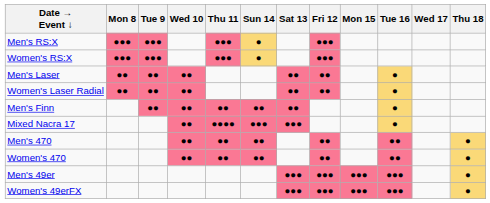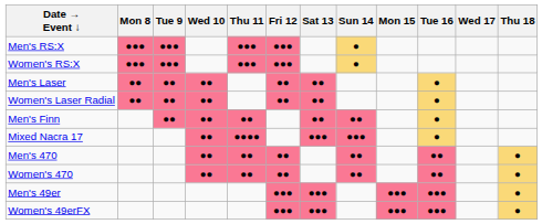columns swapped: Fri 12 <-> Sun 14
